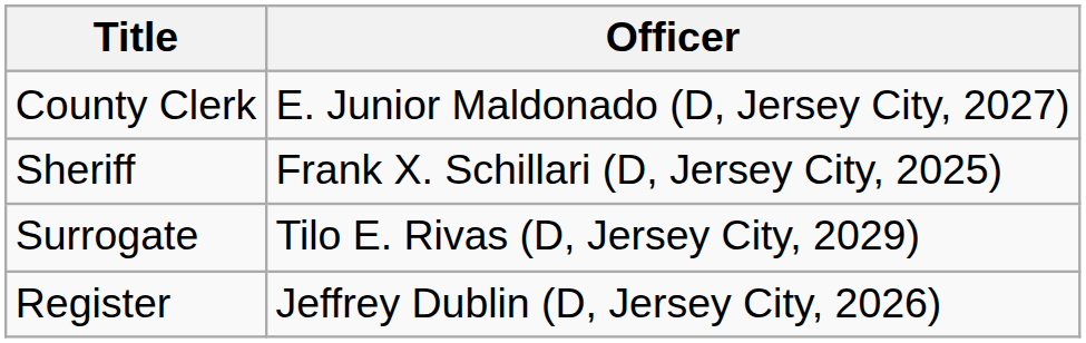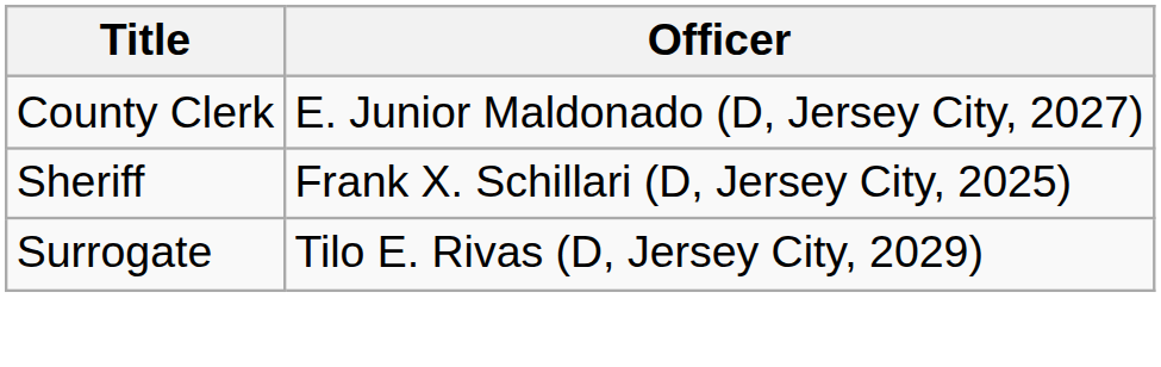- row: Register | Jeffrey Dublin (D, Jersey City, 2026)
